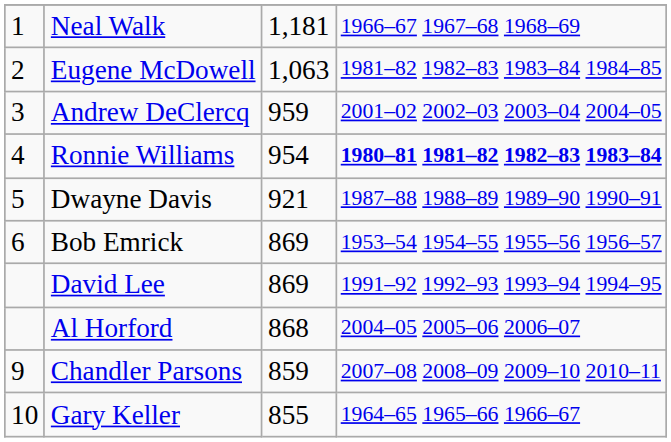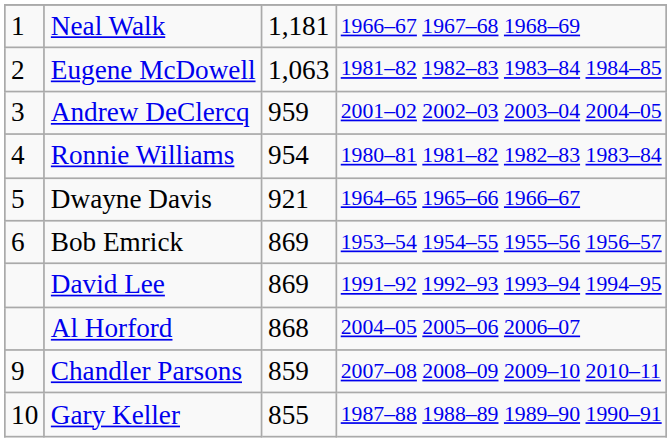Ronnie Williams | column 4: bold -> normal
Dwayne Davis | column 4: 1987–88 1988–89 1989–90 1990–91 -> 1964–65 1965–66 1966–67
Gary Keller | column 4: 1964–65 1965–66 1966–67 -> 1987–88 1988–89 1989–90 1990–91
